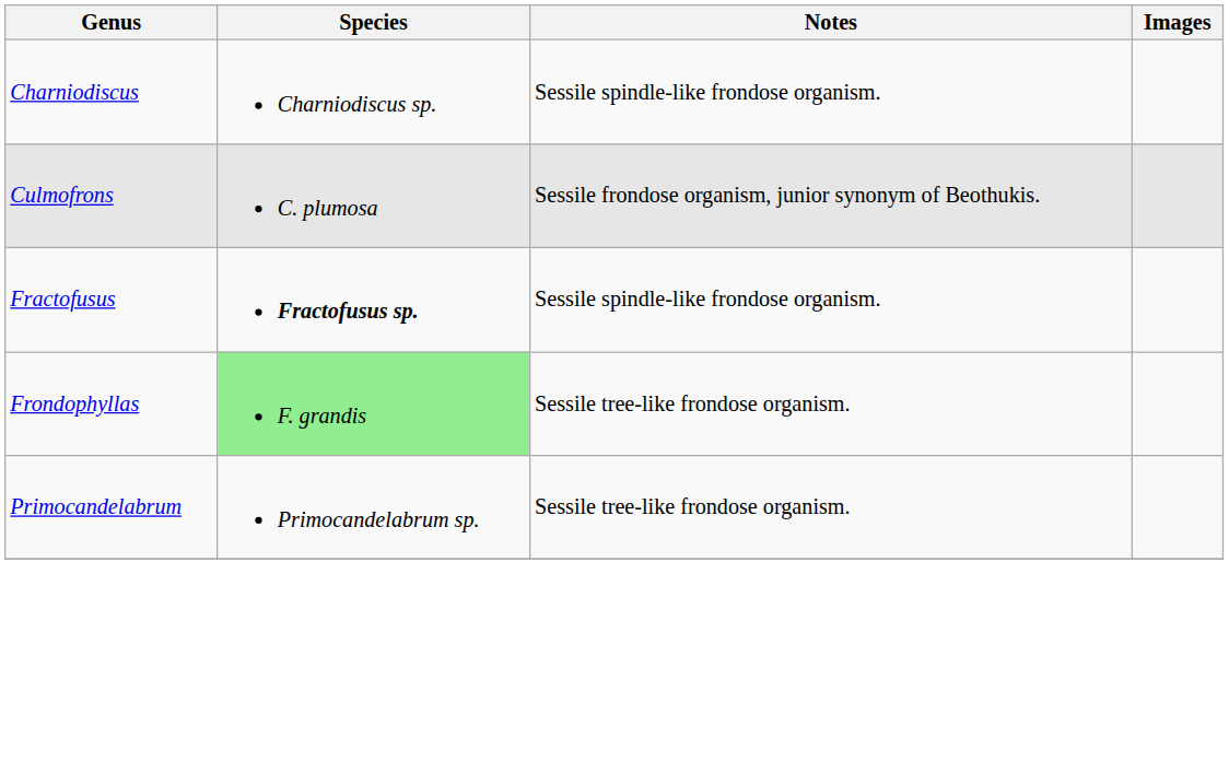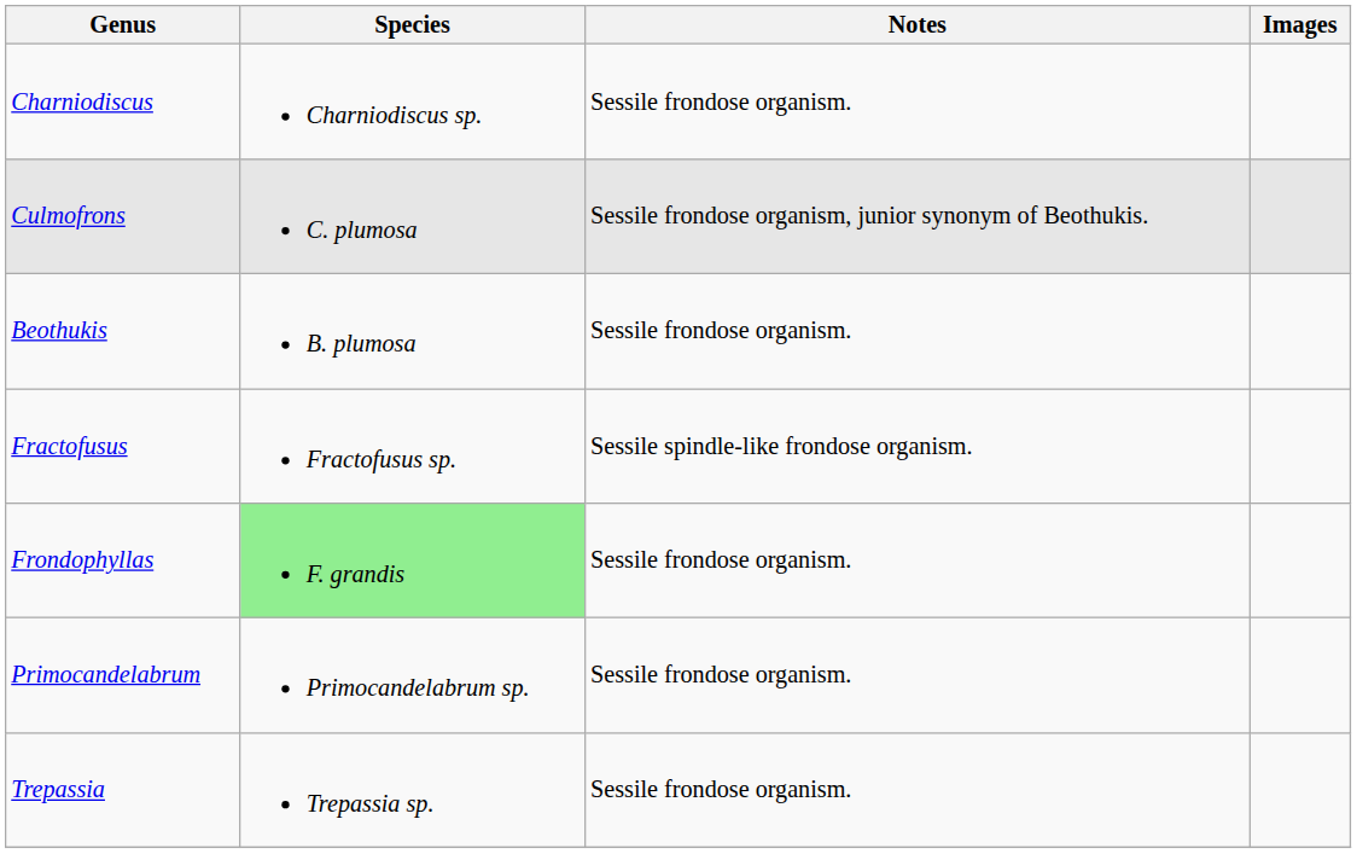Charniodiscus | Notes: Sessile spindle-like frondose organism. -> Sessile frondose organism.
+ row: Beothukis | B. plumosa | Sessile frondose organism.
Fractofusus | Species: bold -> normal
Frondophyllas | Notes: Sessile tree-like frondose organism. -> Sessile frondose organism.
Primocandelabrum | Notes: Sessile tree-like frondose organism. -> Sessile frondose organism.
+ row: Trepassia | Trepassia sp. | Sessile frondose organism.
